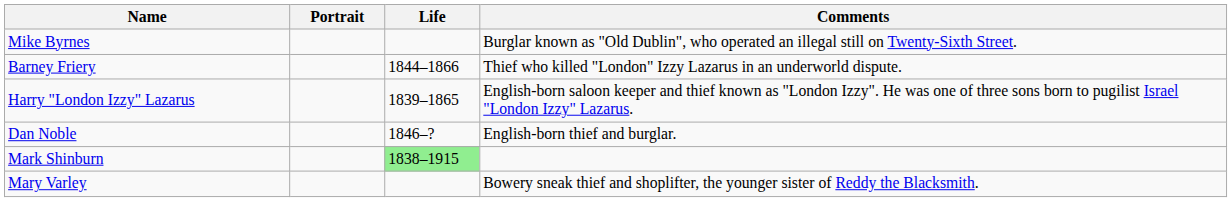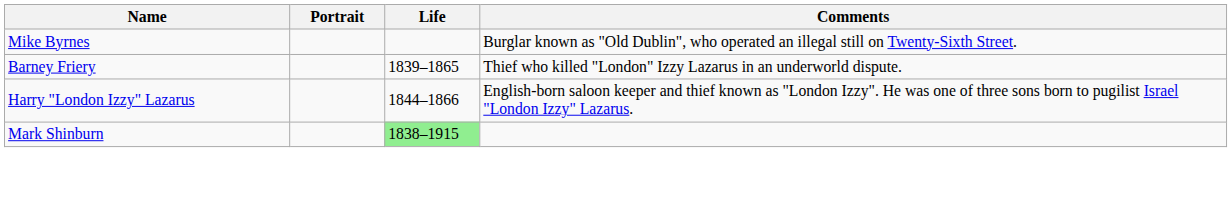Barney Friery | Life: 1844–1866 -> 1839–1865
Harry "London Izzy" Lazarus | Life: 1839–1865 -> 1844–1866
- row: Dan Noble | 1846–? | English-born thief and burglar.
- row: Mary Varley | Bowery sneak thief and shoplifter, the younger sister of Reddy the Blacksmith.
